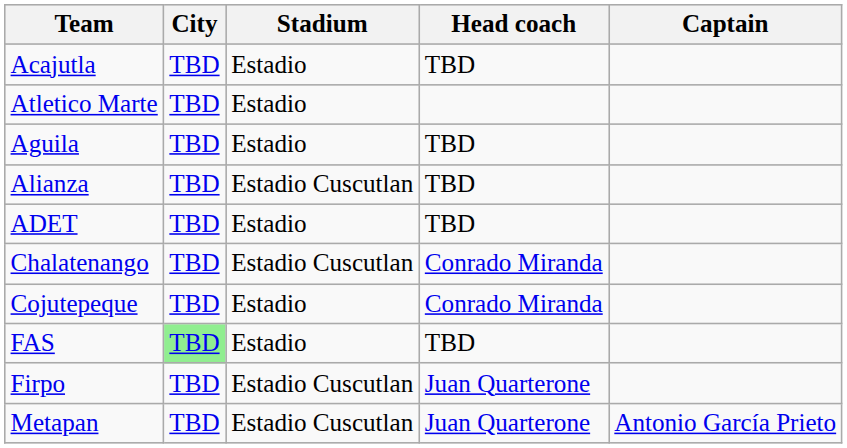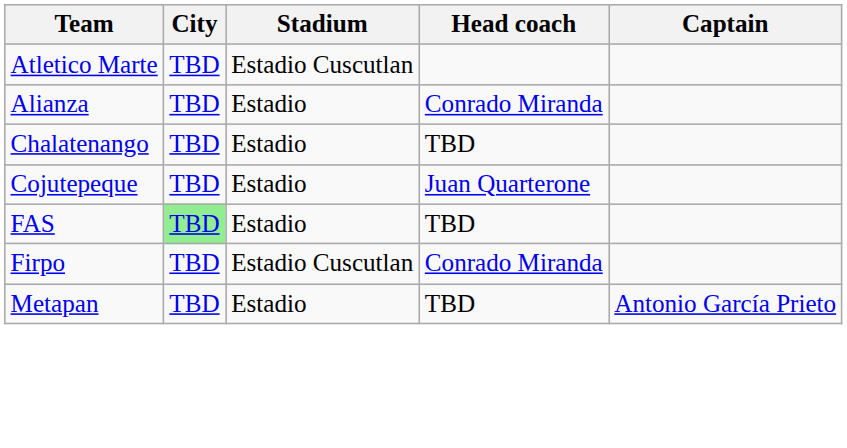- row: Acajutla | TBD | Estadio | TBD
Atletico Marte | Stadium: Estadio -> Estadio Cuscutlan
- row: Aguila | TBD | Estadio | TBD
Alianza | Stadium: Estadio Cuscutlan -> Estadio
Alianza | Head coach: TBD -> Conrado Miranda
- row: ADET | TBD | Estadio | TBD
Chalatenango | Stadium: Estadio Cuscutlan -> Estadio
Chalatenango | Head coach: Conrado Miranda -> TBD
Cojutepeque | Head coach: Conrado Miranda -> Juan Quarterone
Firpo | Head coach: Juan Quarterone -> Conrado Miranda
Metapan | Stadium: Estadio Cuscutlan -> Estadio
Metapan | Head coach: Juan Quarterone -> TBD
